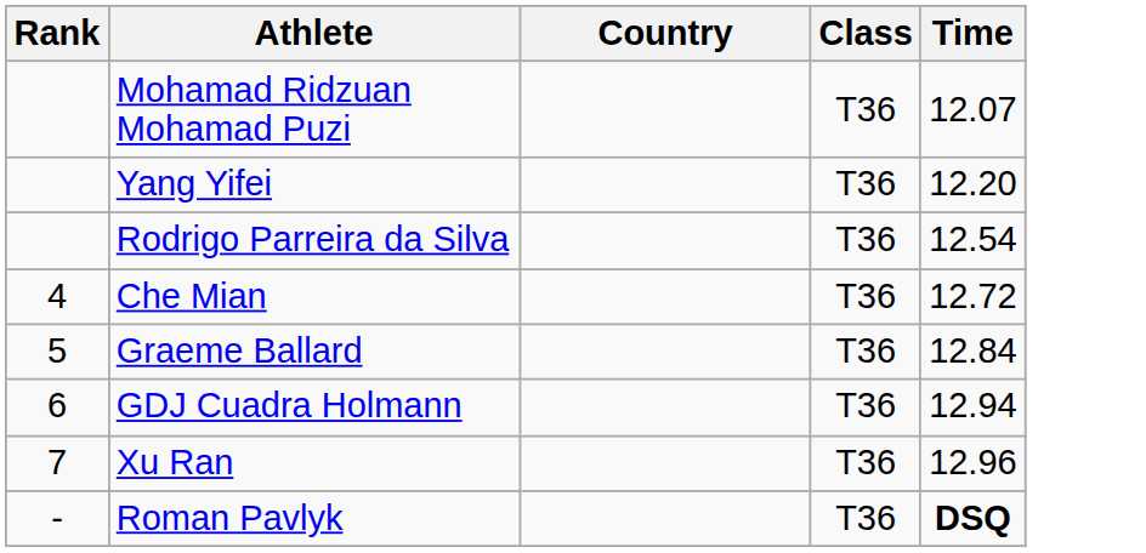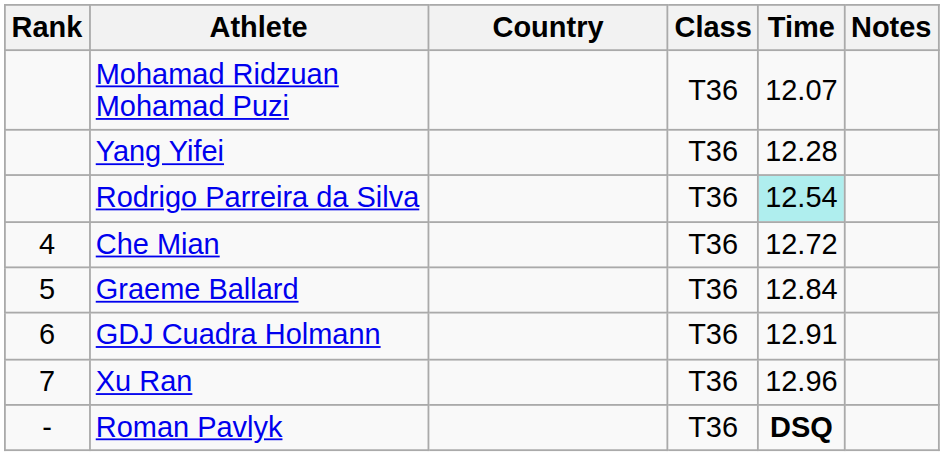+ column: Notes
Yang Yifei | Time: 12.20 -> 12.28
Rodrigo Parreira da Silva | Time: no background -> paleturquoise background
GDJ Cuadra Holmann | Time: 12.94 -> 12.91
